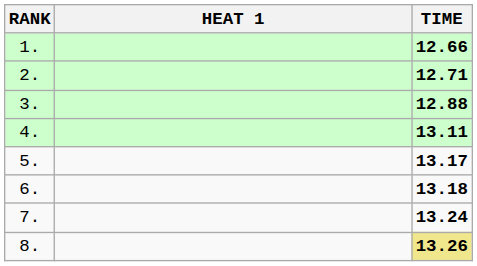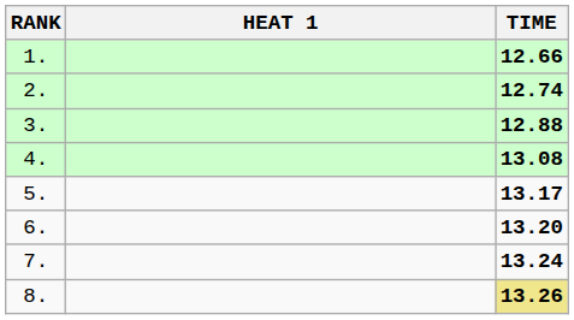2. | TIME: 12.71 -> 12.74
4. | TIME: 13.11 -> 13.08
6. | TIME: 13.18 -> 13.20
